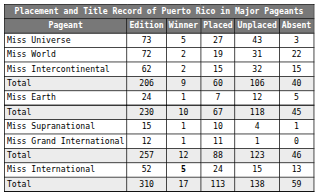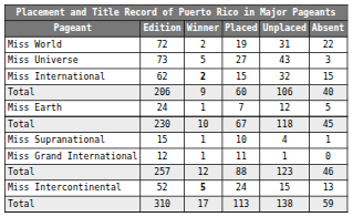rows swapped: 73 <-> 72
62 | Pageant: Miss Intercontinental -> Miss International
62 | Winner: normal -> bold
52 | Pageant: Miss International -> Miss Intercontinental
